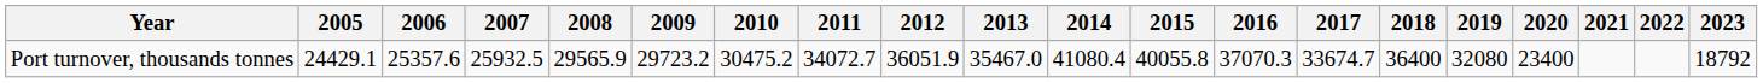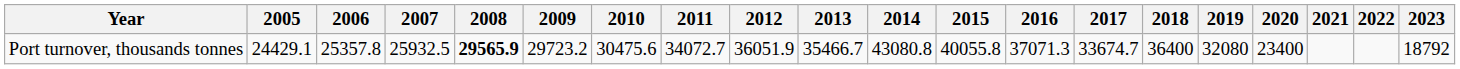Port turnover, thousands tonnes | 2006: 25357.6 -> 25357.8
Port turnover, thousands tonnes | 2008: normal -> bold
Port turnover, thousands tonnes | 2010: 30475.2 -> 30475.6
Port turnover, thousands tonnes | 2013: 35467.0 -> 35466.7
Port turnover, thousands tonnes | 2014: 41080.4 -> 43080.8
Port turnover, thousands tonnes | 2016: 37070.3 -> 37071.3
